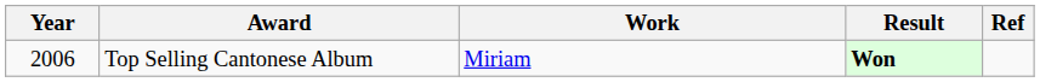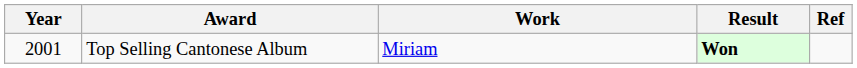Top Selling Cantonese Album | Year: 2006 -> 2001
